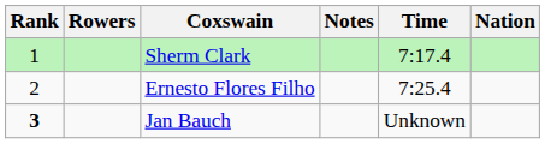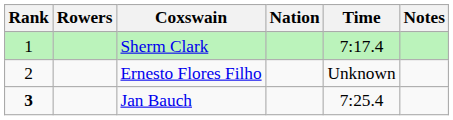columns swapped: Nation <-> Notes
Ernesto Flores Filho | Time: 7:25.4 -> Unknown
Jan Bauch | Time: Unknown -> 7:25.4
